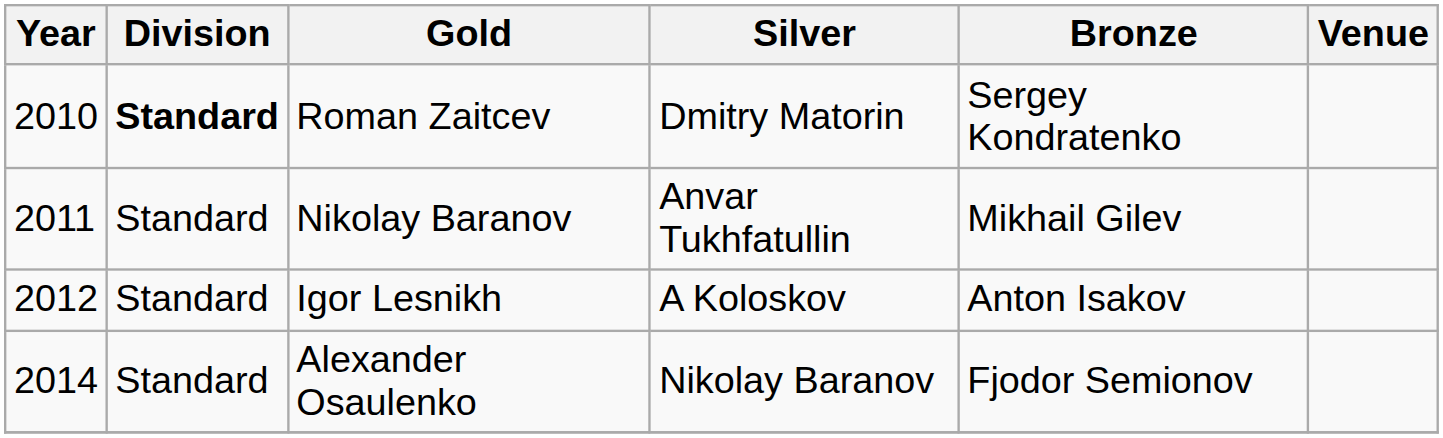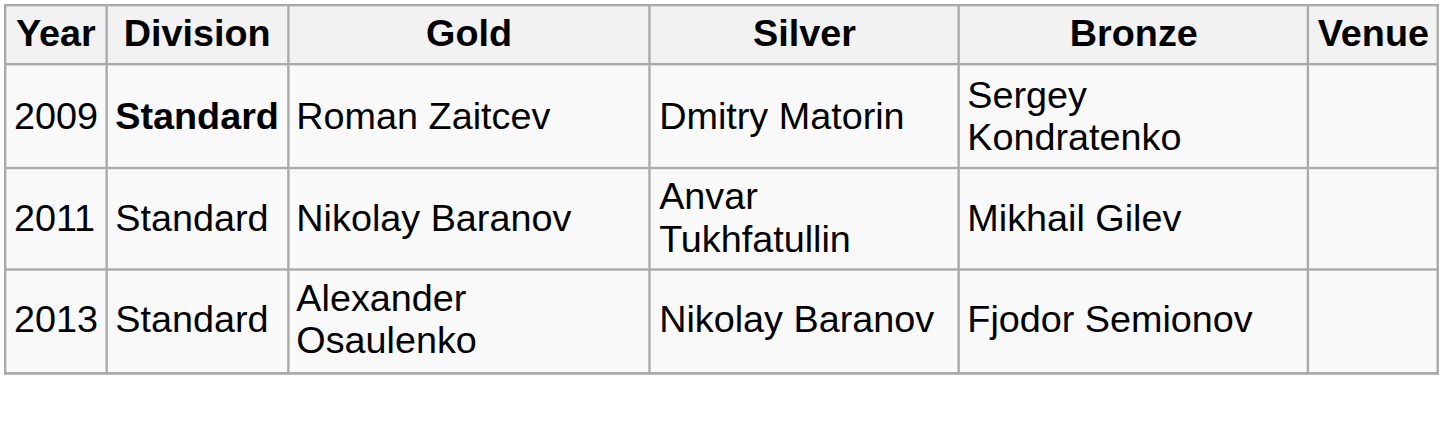Roman Zaitcev | Year: 2010 -> 2009
- row: 2012 | Standard | Igor Lesnikh | A Koloskov | Anton Isakov
Alexander Osaulenko | Year: 2014 -> 2013
